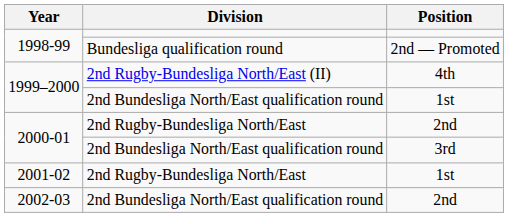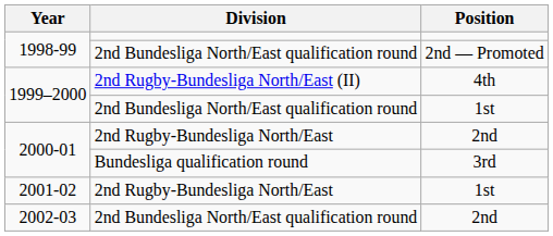2nd — Promoted | Division: Bundesliga qualification round -> 2nd Bundesliga North/East qualification round
3rd | Division: 2nd Bundesliga North/East qualification round -> Bundesliga qualification round
